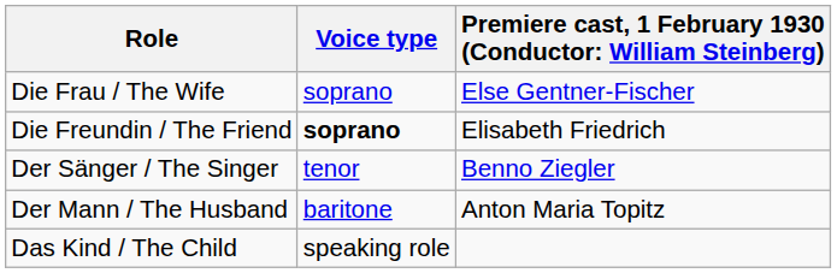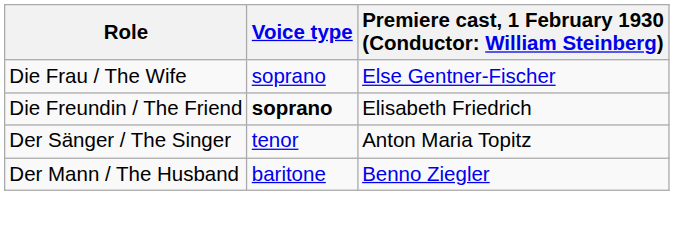Der Sänger / The Singer | column 3: Benno Ziegler -> Anton Maria Topitz
Der Mann / The Husband | column 3: Anton Maria Topitz -> Benno Ziegler
- row: Das Kind / The Child | speaking role
